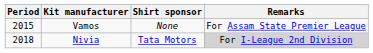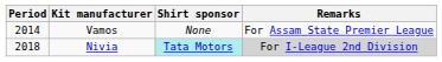Vamos | Period: 2015 -> 2014
Nivia | Shirt sponsor: no background -> paleturquoise background
